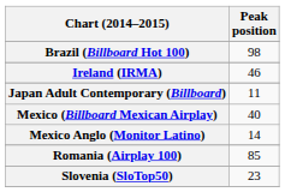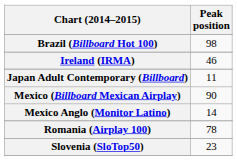Mexico (Billboard Mexican Airplay) | Peak position: 40 -> 90
Romania (Airplay 100) | Peak position: 85 -> 78
